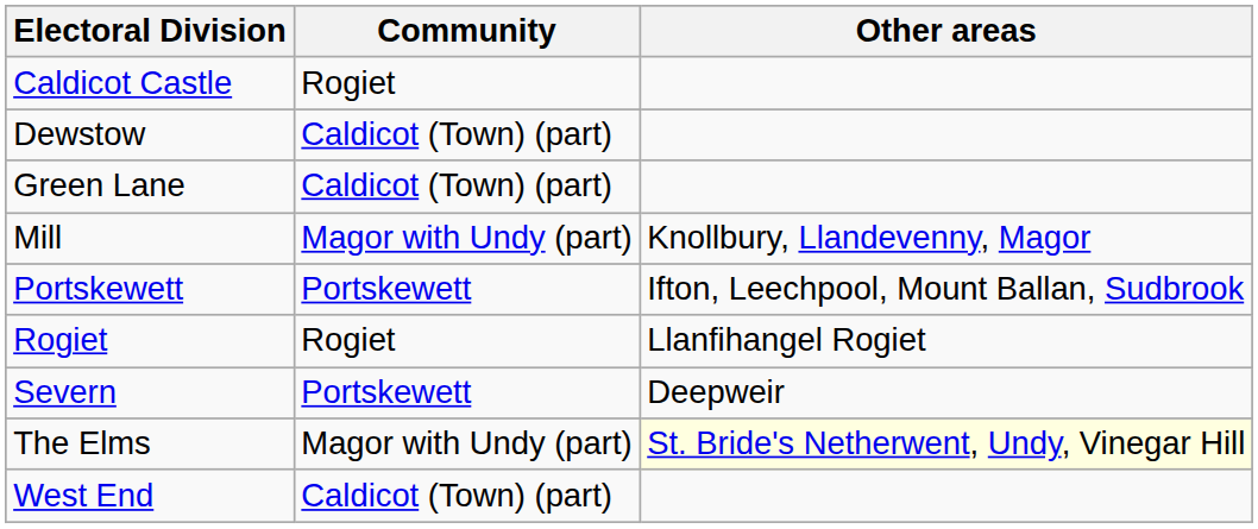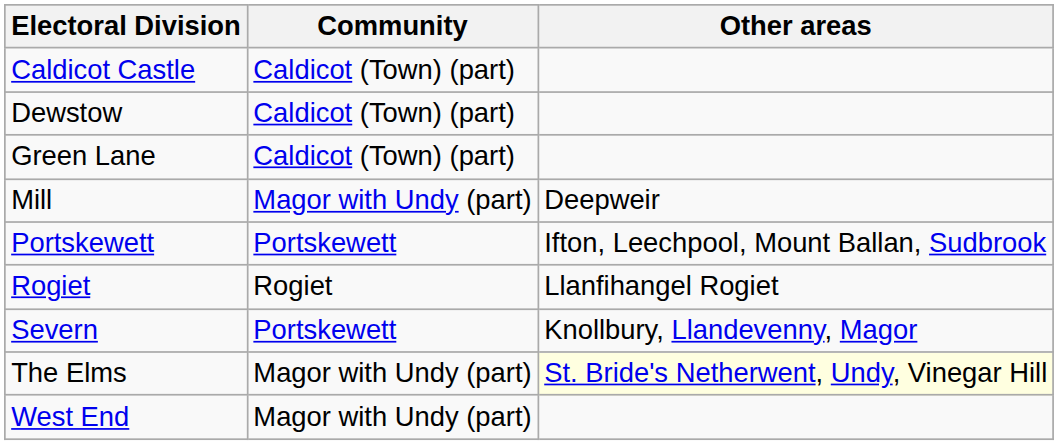Caldicot Castle | Community: Rogiet -> Caldicot (Town) (part)
Mill | Other areas: Knollbury, Llandevenny, Magor -> Deepweir
Severn | Other areas: Deepweir -> Knollbury, Llandevenny, Magor
West End | Community: Caldicot (Town) (part) -> Magor with Undy (part)
